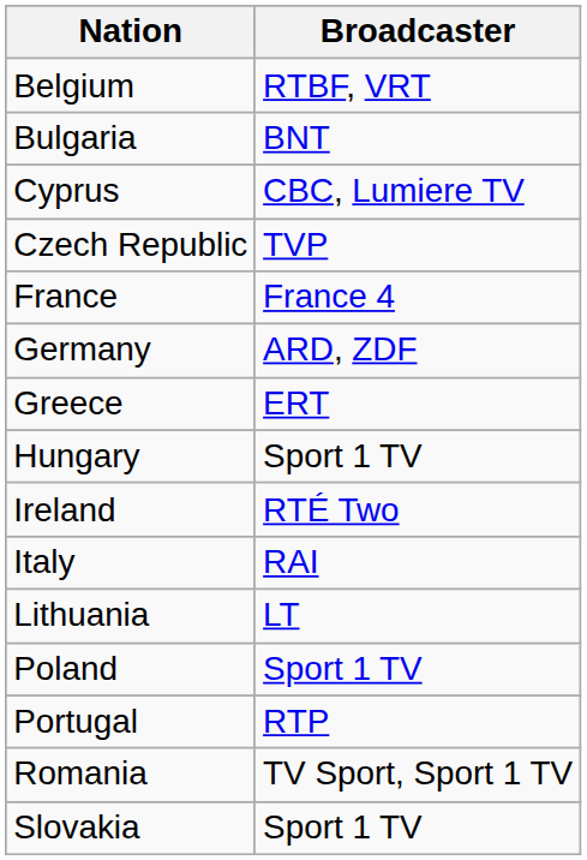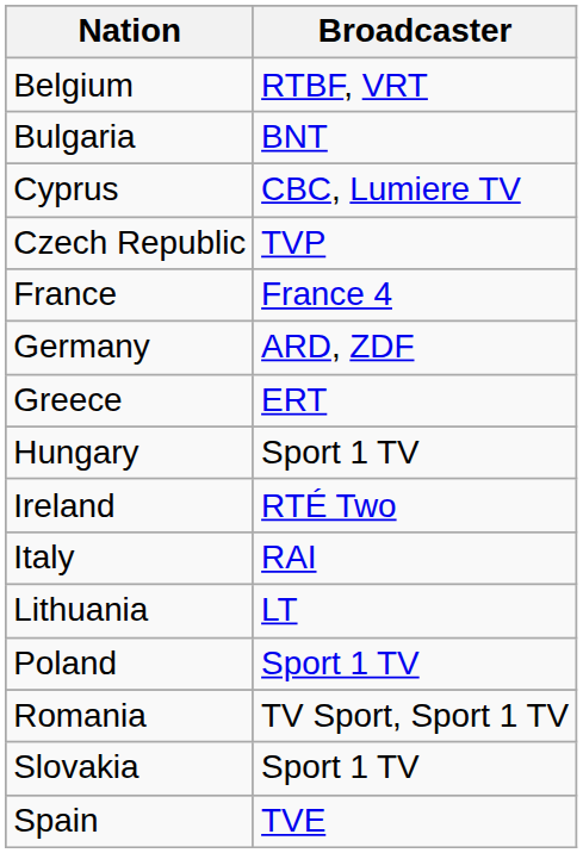- row: Portugal | RTP
+ row: Spain | TVE
